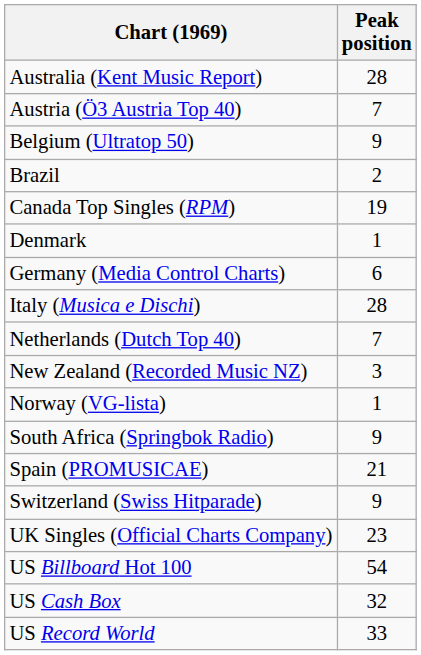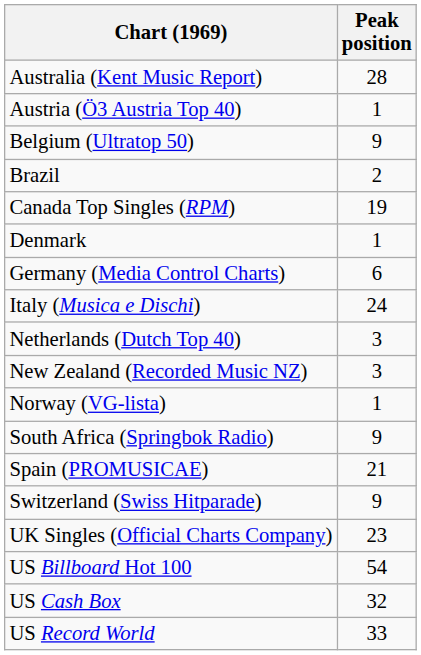Austria (Ö3 Austria Top 40) | Peak position: 7 -> 1
Italy (Musica e Dischi) | Peak position: 28 -> 24
Netherlands (Dutch Top 40) | Peak position: 7 -> 3
